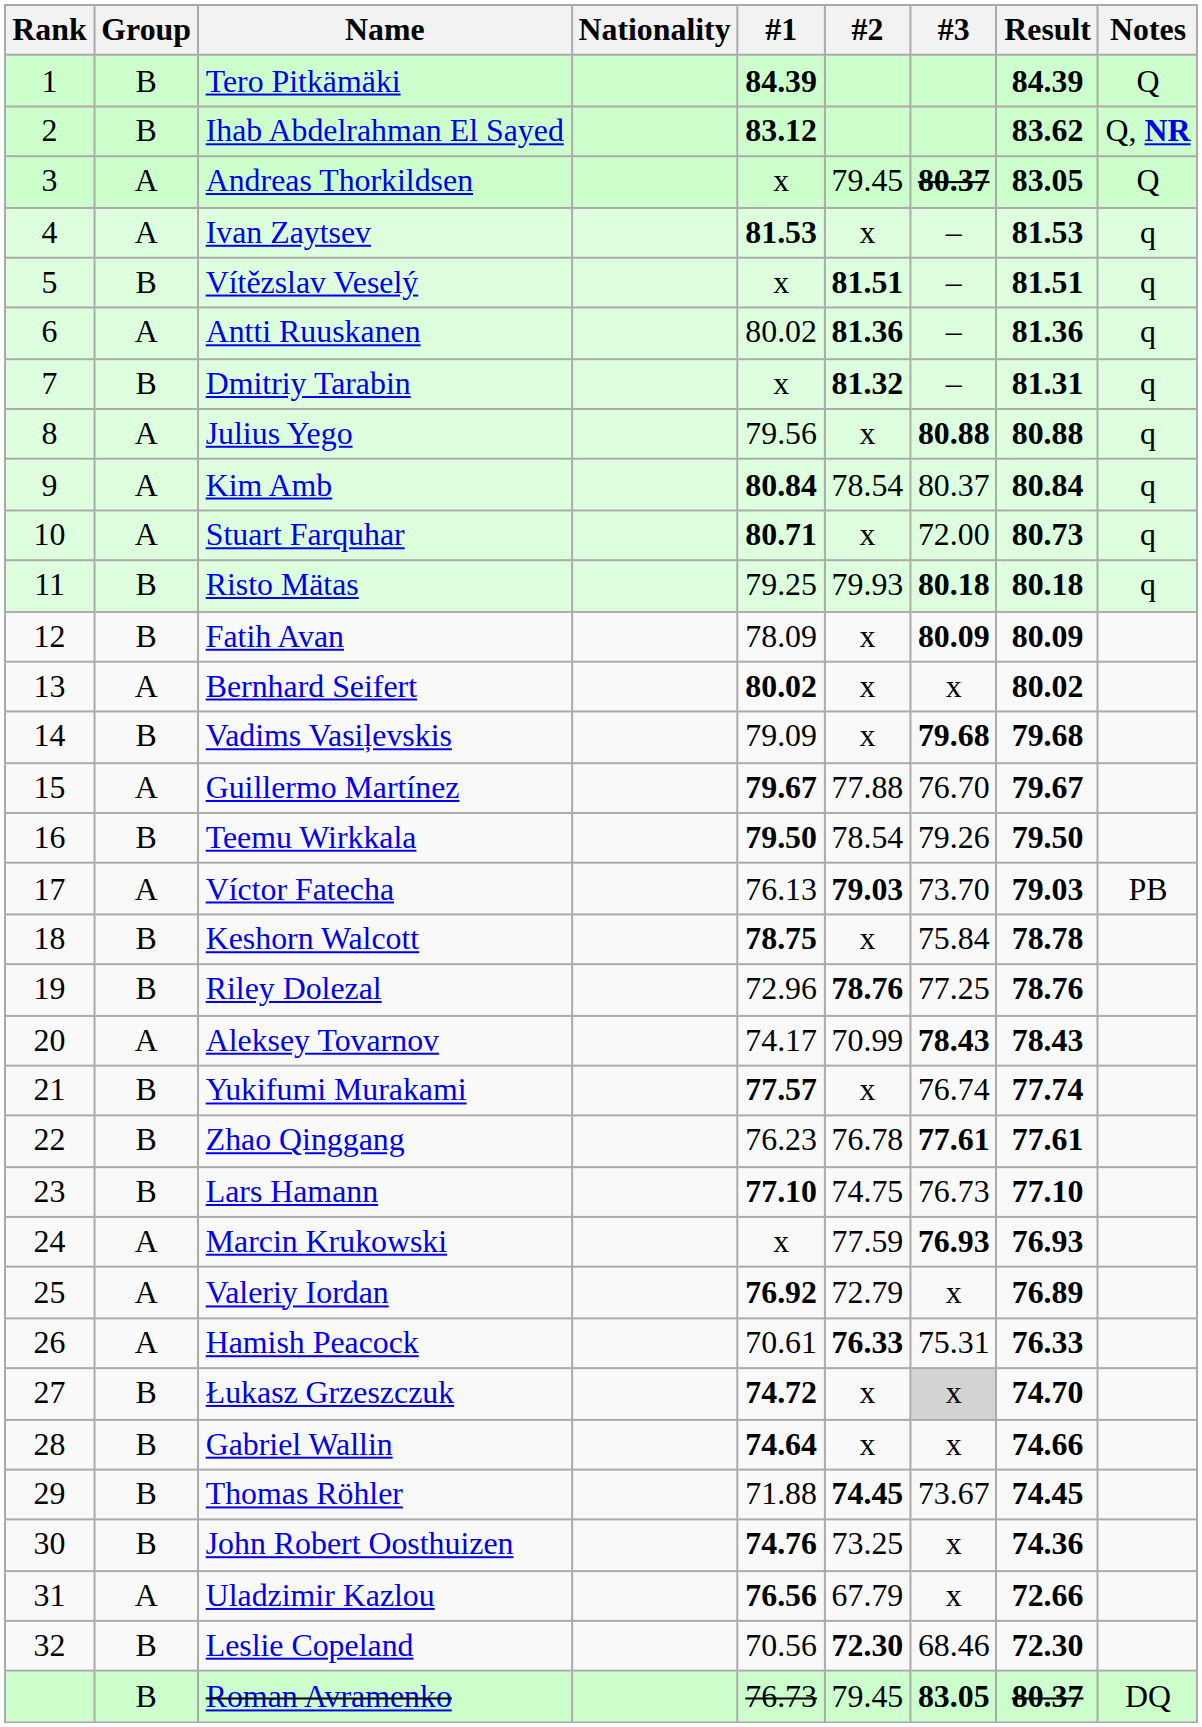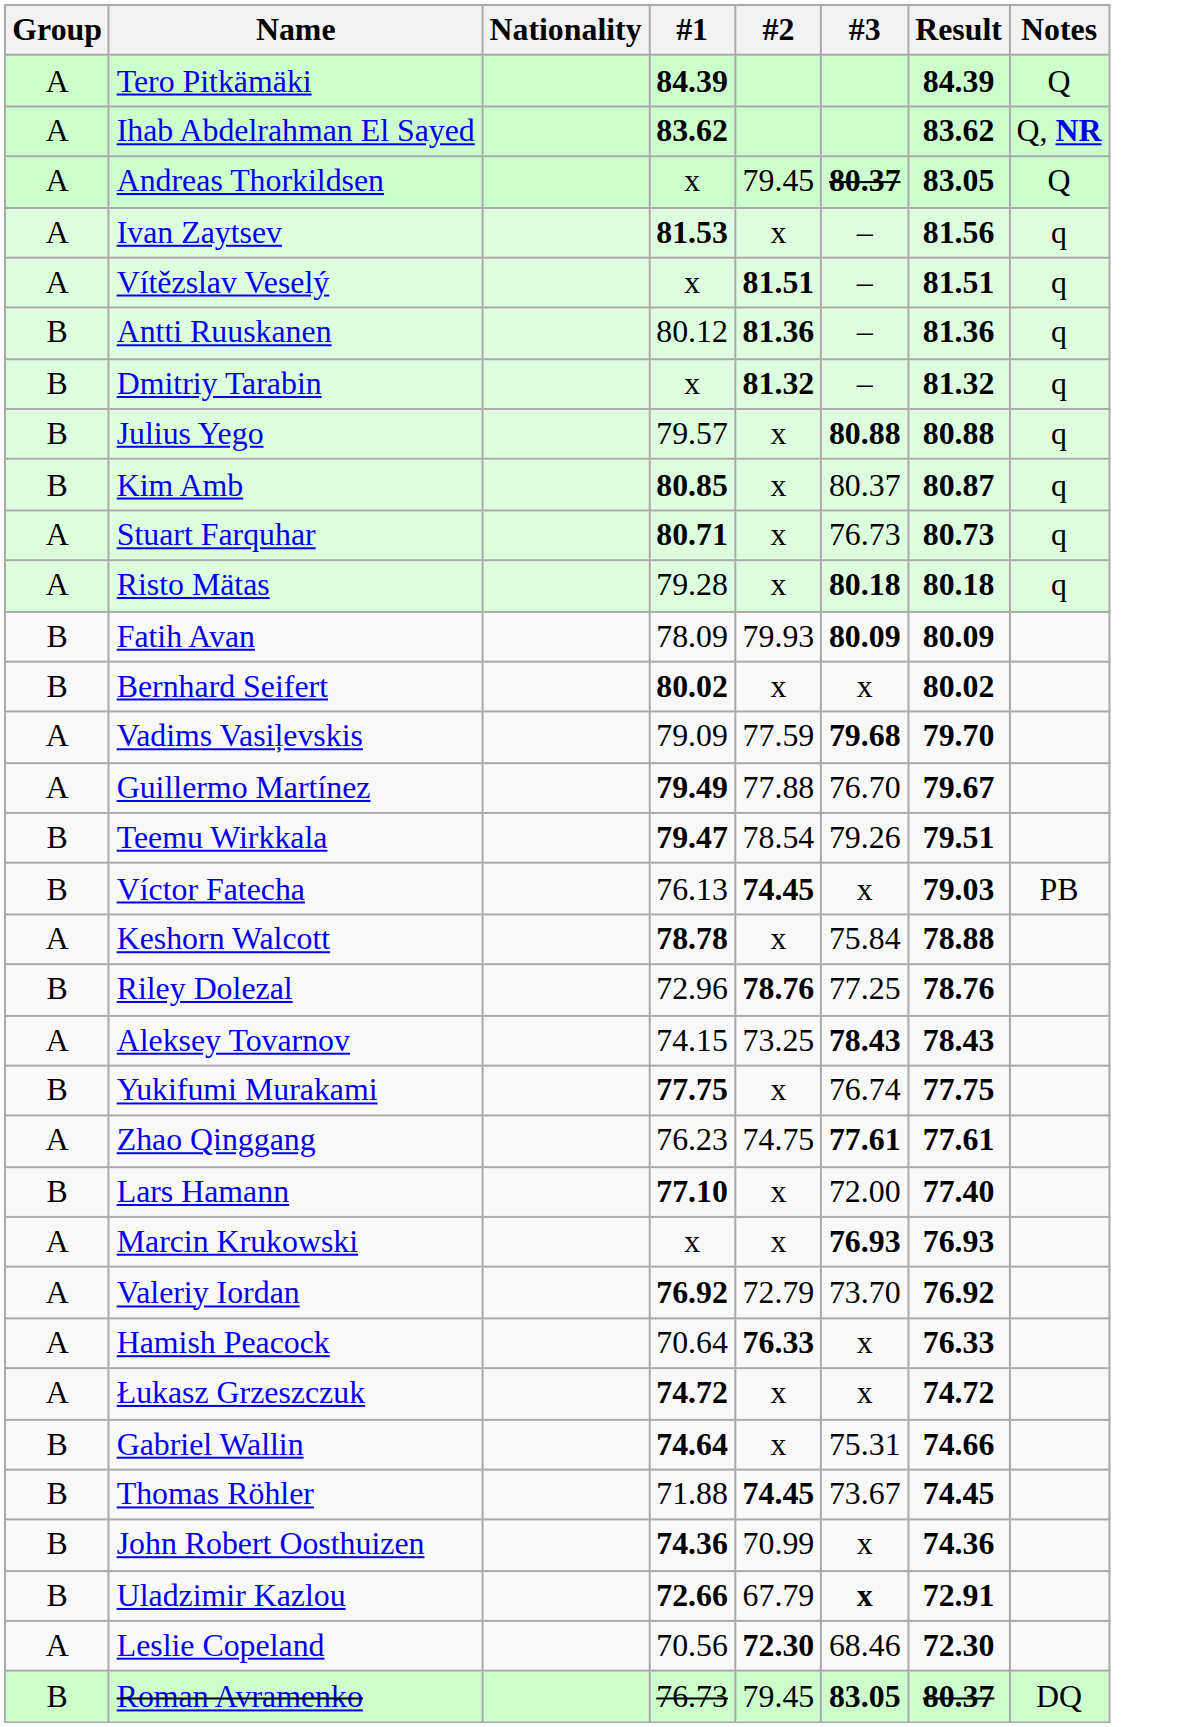- column: Rank | 1 | 2 | 3 | 4 | 5 | 6 | 7 | 8 | 9 | 10 | 11 | 12 | 13 | 14 | 15 | 16 | 17 | 18 | 19 | 20 | 21 | 22 | 23 | 24 | 25 | 26 | 27 | 28 | 29 | 30 | 31 | 32
Tero Pitkämäki | Group: B -> A
Ihab Abdelrahman El Sayed | Group: B -> A
Ihab Abdelrahman El Sayed | #1: 83.12 -> 83.62
Ivan Zaytsev | Result: 81.53 -> 81.56
Vítězslav Veselý | Group: B -> A
Antti Ruuskanen | Group: A -> B
Antti Ruuskanen | #1: 80.02 -> 80.12
Dmitriy Tarabin | Result: 81.31 -> 81.32
Julius Yego | Group: A -> B
Julius Yego | #1: 79.56 -> 79.57
Kim Amb | Group: A -> B
Kim Amb | #1: 80.84 -> 80.85
Kim Amb | #2: 78.54 -> x
Kim Amb | Result: 80.84 -> 80.87
Stuart Farquhar | #3: 72.00 -> 76.73
Risto Mätas | Group: B -> A
Risto Mätas | #1: 79.25 -> 79.28
Risto Mätas | #2: 79.93 -> x
Fatih Avan | #2: x -> 79.93
Bernhard Seifert | Group: A -> B
Vadims Vasiļevskis | Group: B -> A
Vadims Vasiļevskis | #2: x -> 77.59
Vadims Vasiļevskis | Result: 79.68 -> 79.70
Guillermo Martínez | #1: 79.67 -> 79.49
Teemu Wirkkala | #1: 79.50 -> 79.47
Teemu Wirkkala | Result: 79.50 -> 79.51
Víctor Fatecha | Group: A -> B
Víctor Fatecha | #2: 79.03 -> 74.45
Víctor Fatecha | #3: 73.70 -> x
Keshorn Walcott | Group: B -> A
Keshorn Walcott | #1: 78.75 -> 78.78
Keshorn Walcott | Result: 78.78 -> 78.88
Aleksey Tovarnov | #1: 74.17 -> 74.15
Aleksey Tovarnov | #2: 70.99 -> 73.25
Yukifumi Murakami | #1: 77.57 -> 77.75
Yukifumi Murakami | Result: 77.74 -> 77.75
Zhao Qinggang | Group: B -> A
Zhao Qinggang | #2: 76.78 -> 74.75
Lars Hamann | #2: 74.75 -> x
Lars Hamann | #3: 76.73 -> 72.00
Lars Hamann | Result: 77.10 -> 77.40
Marcin Krukowski | #2: 77.59 -> x
Valeriy Iordan | #3: x -> 73.70
Valeriy Iordan | Result: 76.89 -> 76.92
Hamish Peacock | #1: 70.61 -> 70.64
Hamish Peacock | #3: 75.31 -> x
Łukasz Grzeszczuk | Group: B -> A
Łukasz Grzeszczuk | #3: lightgrey background -> no background
Łukasz Grzeszczuk | Result: 74.70 -> 74.72
Gabriel Wallin | #3: x -> 75.31
John Robert Oosthuizen | #1: 74.76 -> 74.36
John Robert Oosthuizen | #2: 73.25 -> 70.99
Uladzimir Kazlou | Group: A -> B
Uladzimir Kazlou | #1: 76.56 -> 72.66
Uladzimir Kazlou | #3: normal -> bold
Uladzimir Kazlou | Result: 72.66 -> 72.91
Leslie Copeland | Group: B -> A
